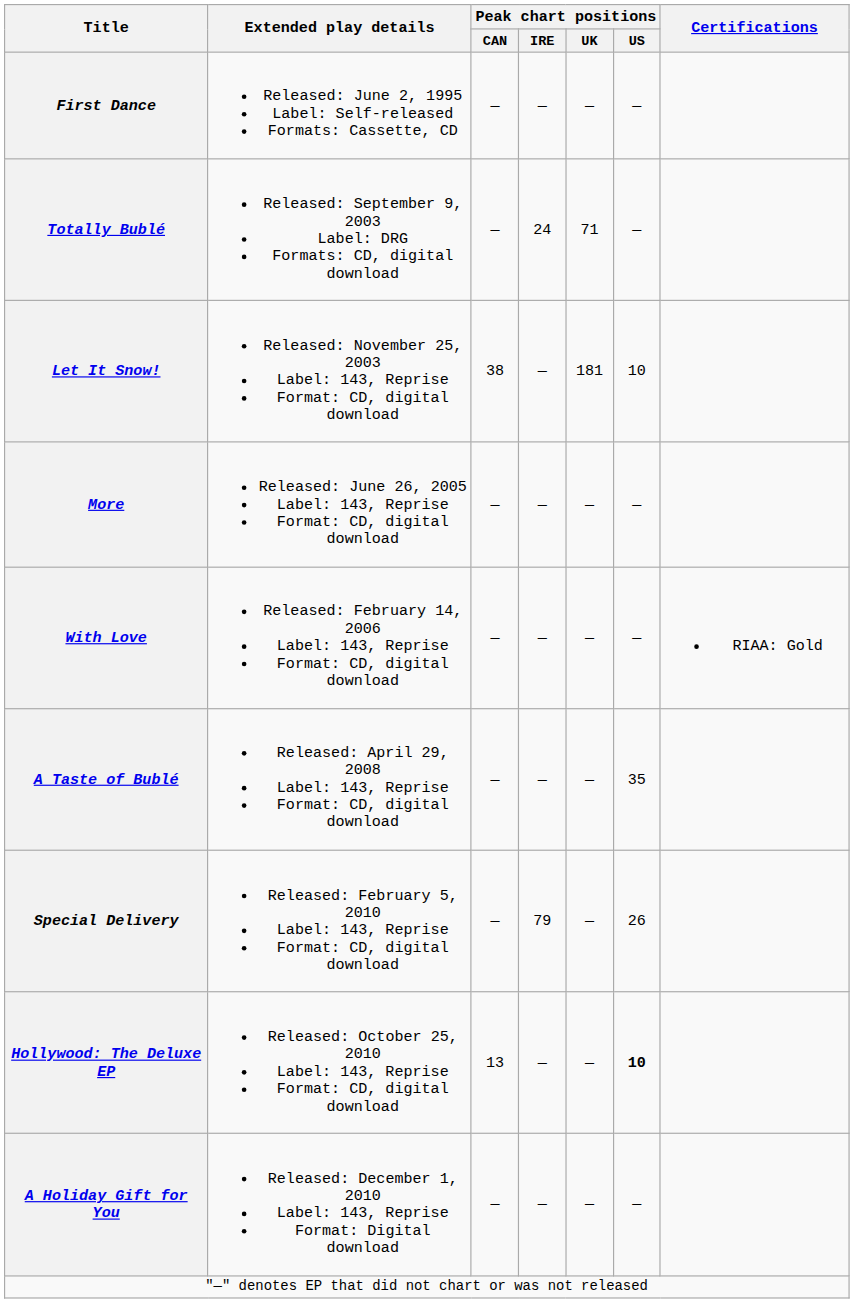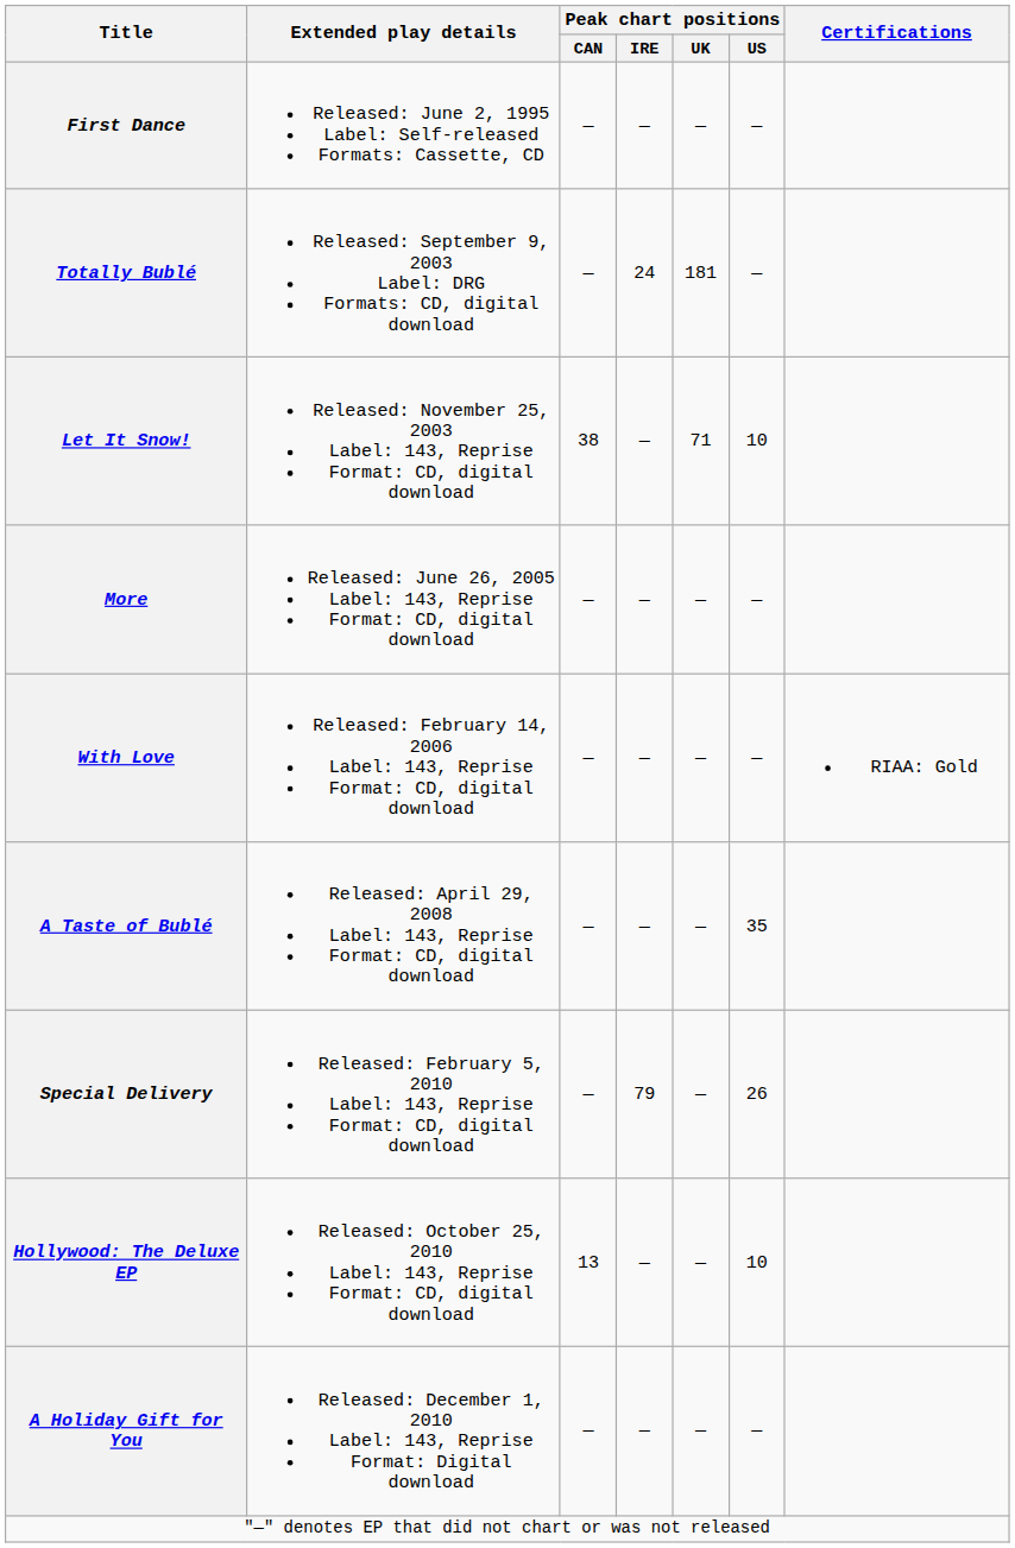Totally Bublé | Peak chart positions / UK: 71 -> 181
Let It Snow! | Peak chart positions / UK: 181 -> 71
Hollywood: The Deluxe EP | Peak chart positions / US: bold -> normal
